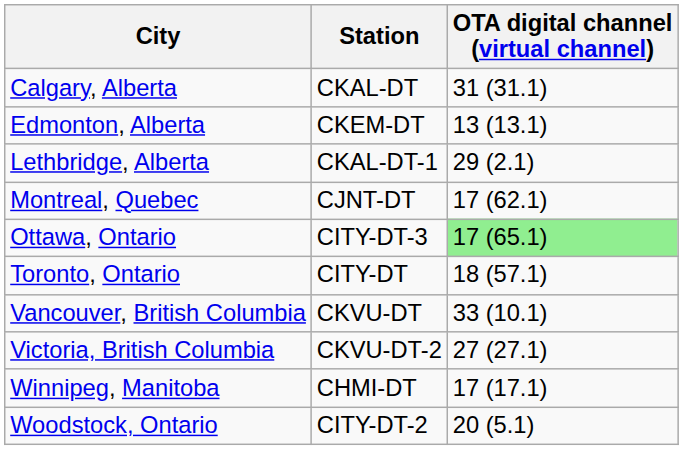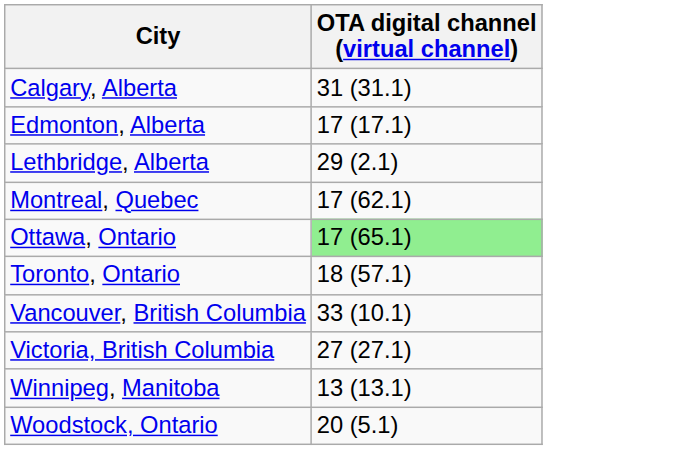- column: Station | CKAL-DT | CKEM-DT | CKAL-DT-1 | CJNT-DT | CITY-DT-3 | CITY-DT | CKVU-DT | CKVU-DT-2 | CHMI-DT | CITY-DT-2
Edmonton, Alberta | OTA digital channel (virtual channel): 13 (13.1) -> 17 (17.1)
Winnipeg, Manitoba | OTA digital channel (virtual channel): 17 (17.1) -> 13 (13.1)
